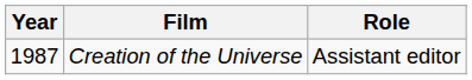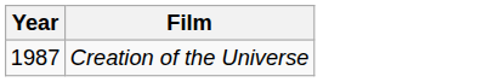- column: Role | Assistant editor
